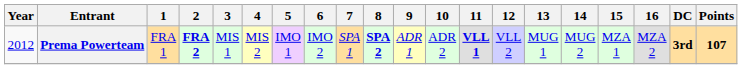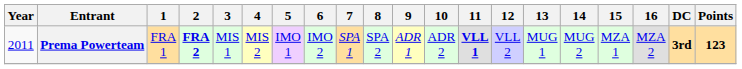Prema Powerteam | Year: 2012 -> 2011
Prema Powerteam | 8: bold -> normal
Prema Powerteam | Points: 107 -> 123
